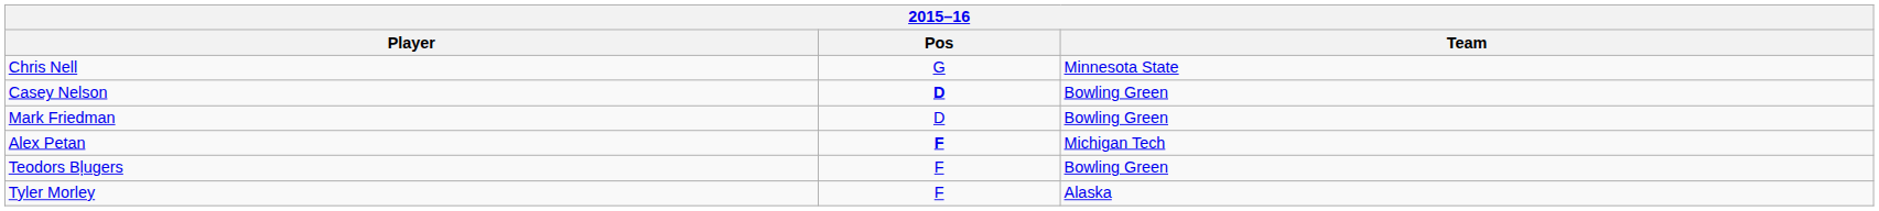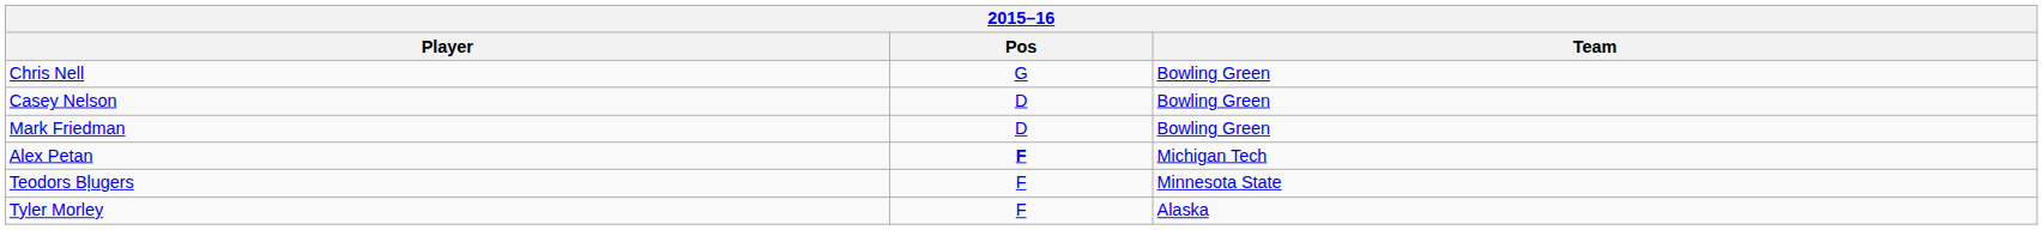Chris Nell | Team: Minnesota State -> Bowling Green
Casey Nelson | Pos: bold -> normal
Teodors Bļugers | Team: Bowling Green -> Minnesota State
